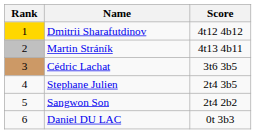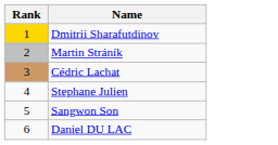- column: Score | 4t12 4b12 | 4t13 4b11 | 3t6 3b5 | 2t4 3b5 | 2t4 2b2 | 0t 3b3
